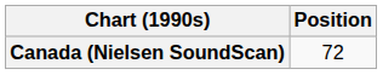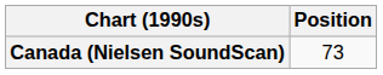Canada (Nielsen SoundScan) | Position: 72 -> 73
